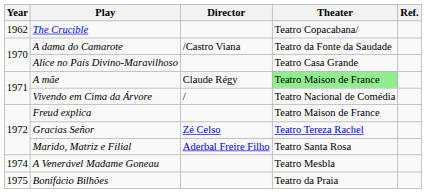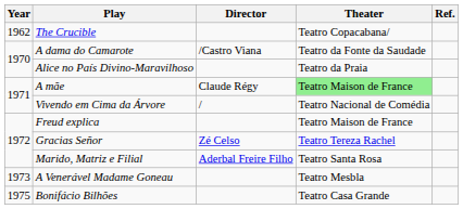Alice no País Divino-Maravilhoso | Theater: Teatro Casa Grande -> Teatro da Praia
A Venerável Madame Goneau | Year: 1974 -> 1973
Bonifácio Bilhões | Theater: Teatro da Praia -> Teatro Casa Grande
